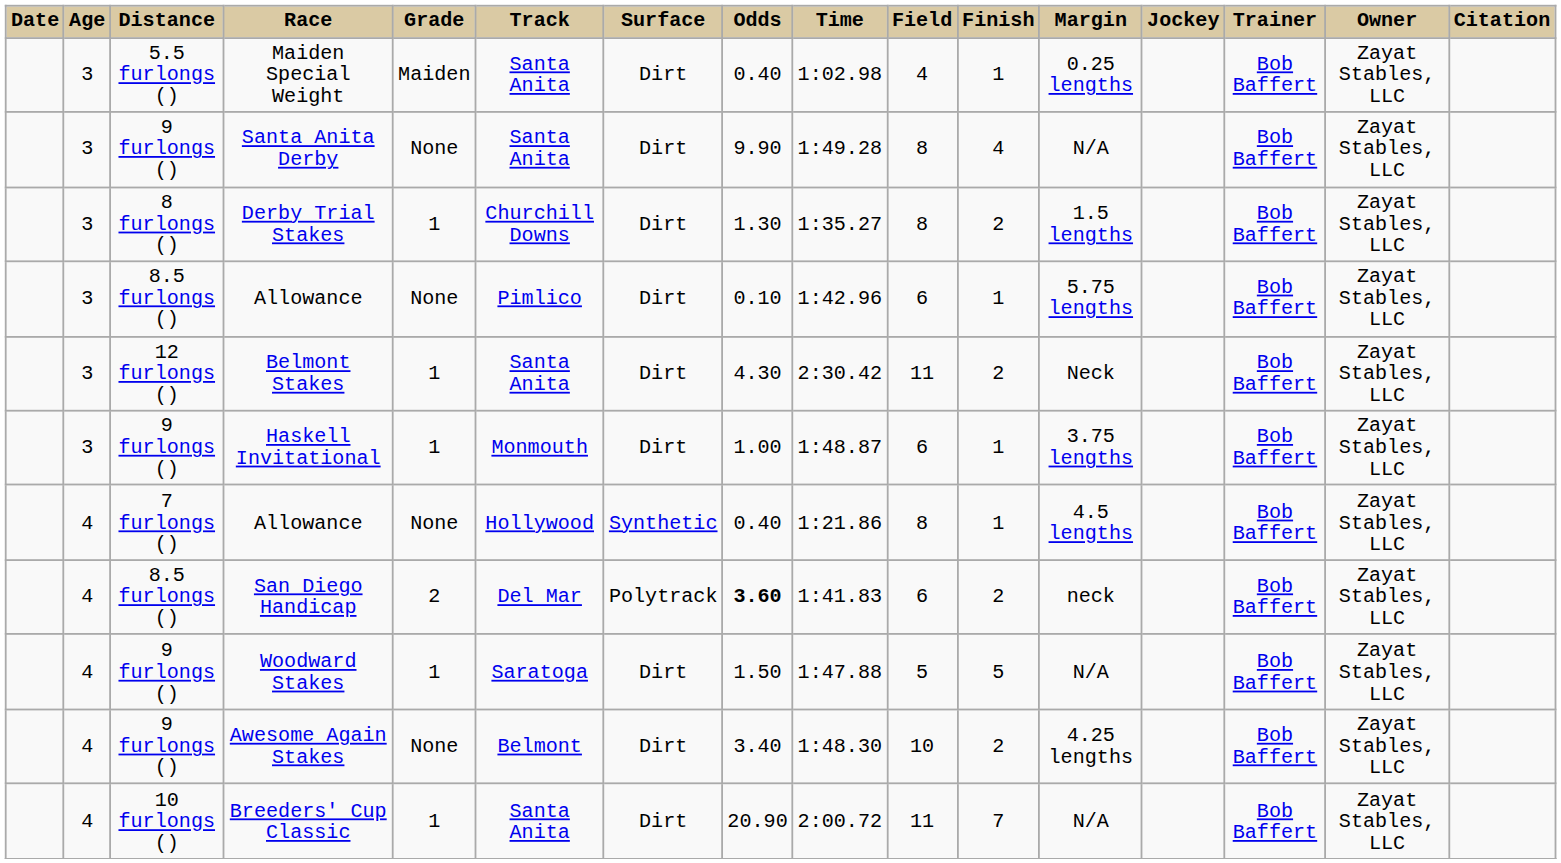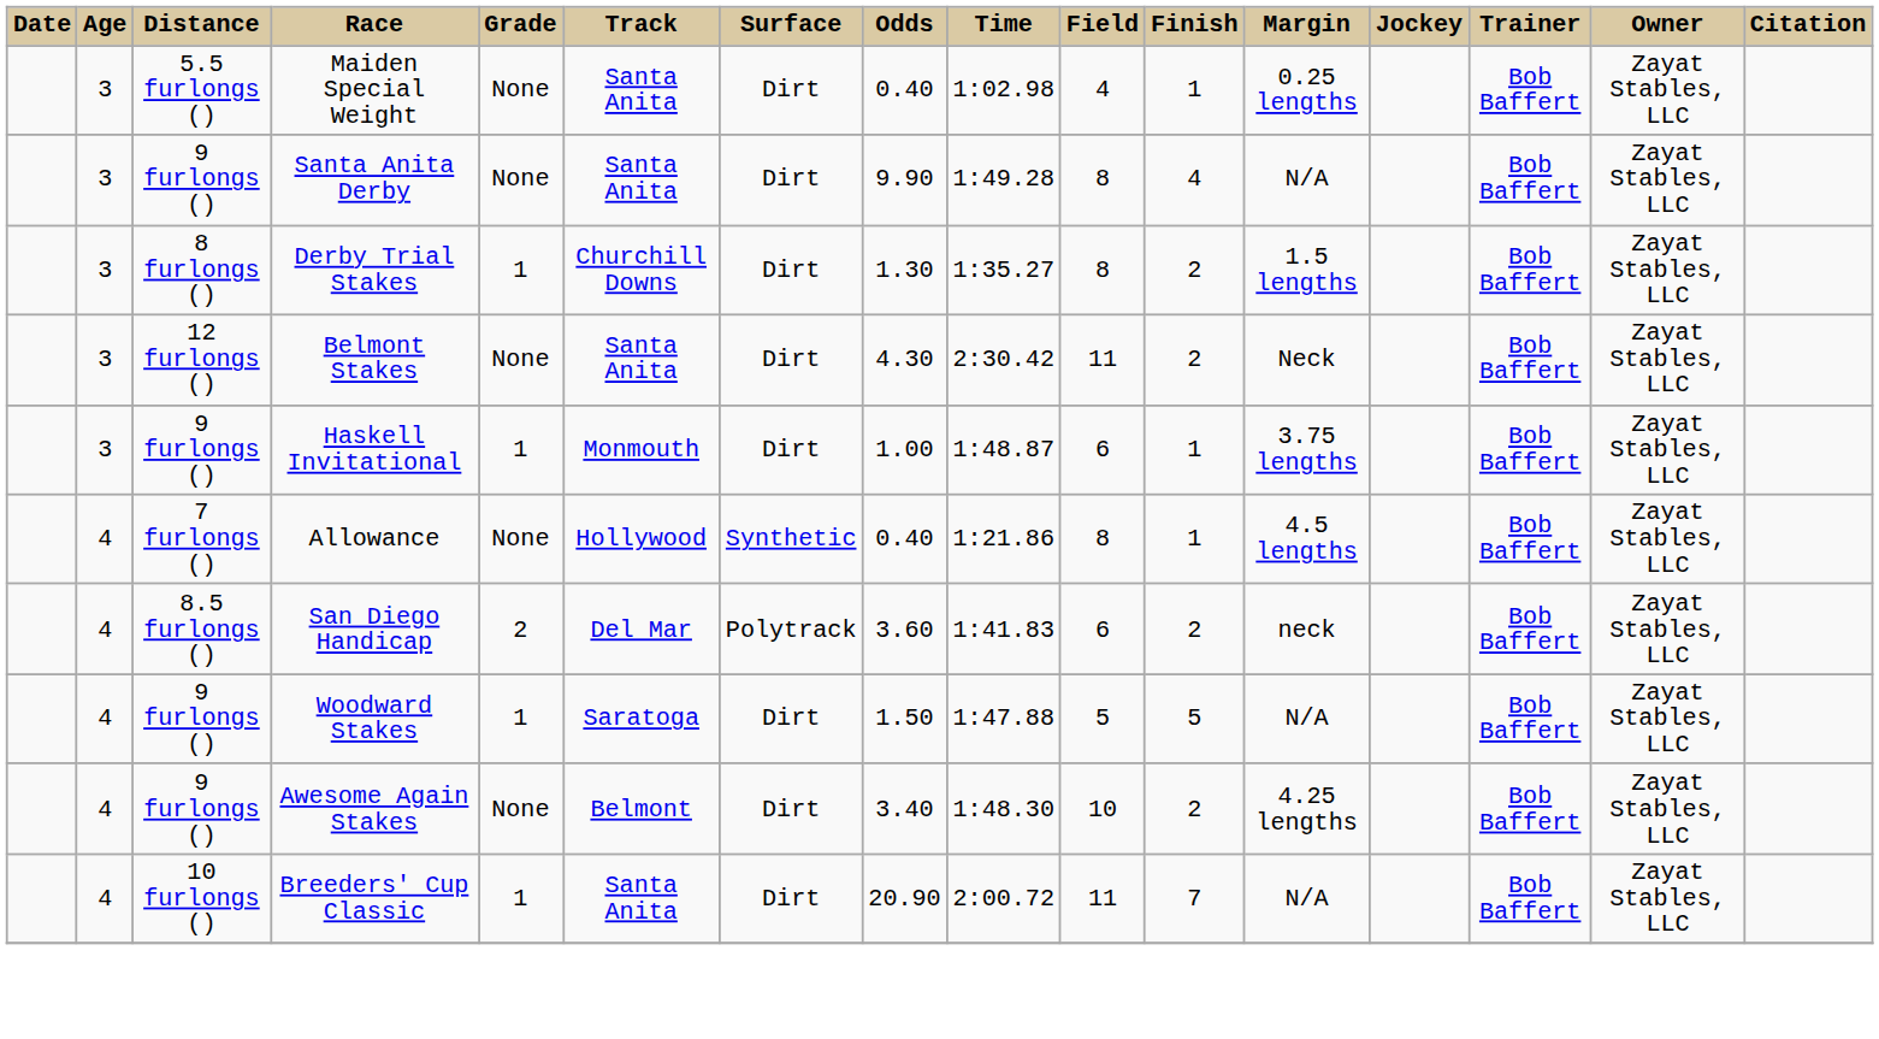Maiden Special Weight | Grade: Maiden -> None
- row: 3 | 8.5 furlongs () | Allowance | None | Pimlico | Dirt | 0.10 | 1:42.96 | 6 | 1 | 5.75 lengths | Bob Baffert | Zayat Stables, LLC
Belmont Stakes | Grade: 1 -> None
San Diego Handicap | Odds: bold -> normal
